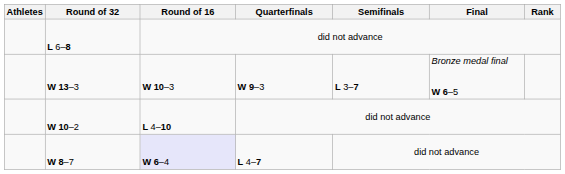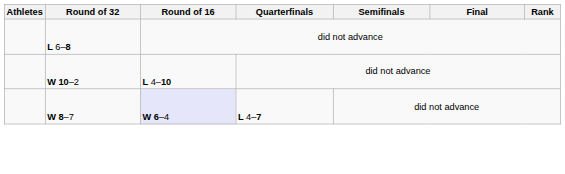- row: W 13–3 | W 10–3 | W 9–3 | L 3–7 | Bronze medal final W 6–5
